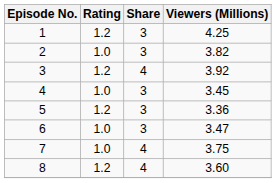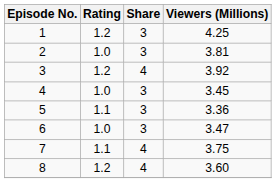2 | Viewers (Millions): 3.82 -> 3.81
5 | Rating: 1.2 -> 1.1
7 | Rating: 1.0 -> 1.1
